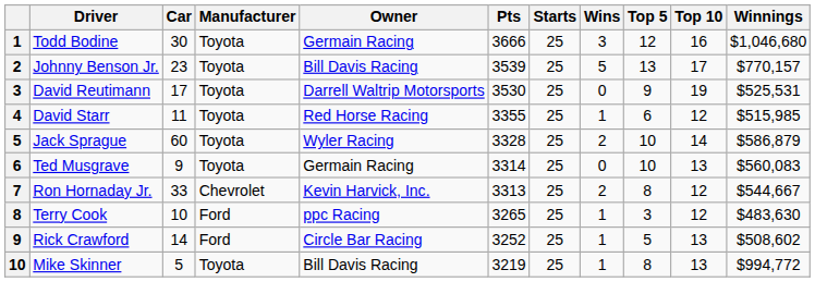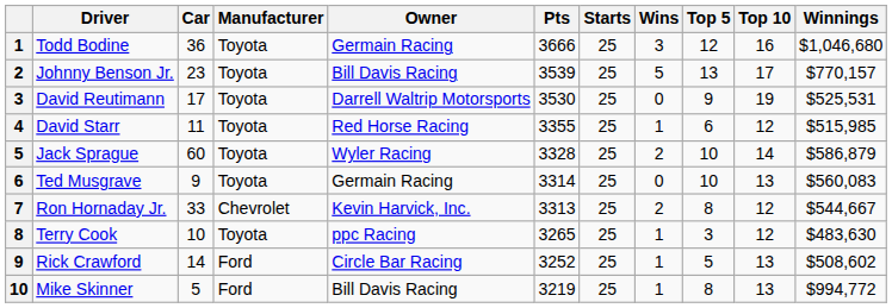Todd Bodine | Car: 30 -> 36
Terry Cook | Manufacturer: Ford -> Toyota
Mike Skinner | Manufacturer: Toyota -> Ford
